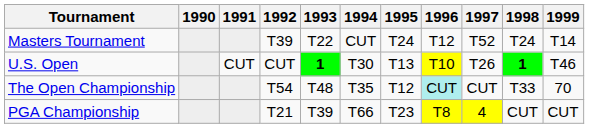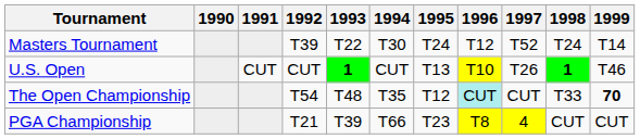Masters Tournament | 1994: CUT -> T30
U.S. Open | 1994: T30 -> CUT
The Open Championship | 1999: normal -> bold
